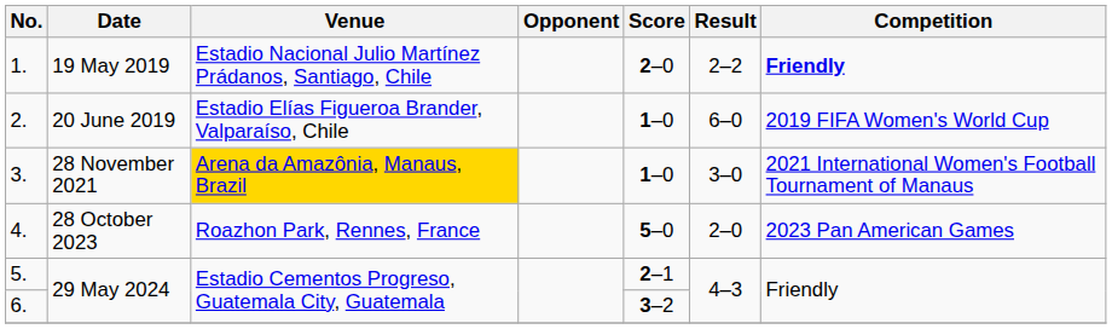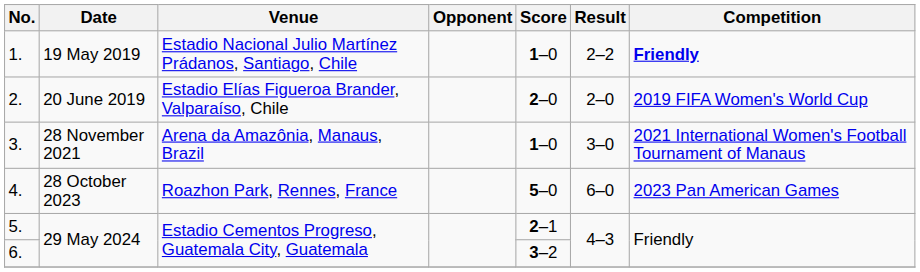1. | Score: 2–0 -> 1–0
2. | Score: 1–0 -> 2–0
2. | Result: 6–0 -> 2–0
3. | Venue: gold background -> no background
4. | Result: 2–0 -> 6–0
